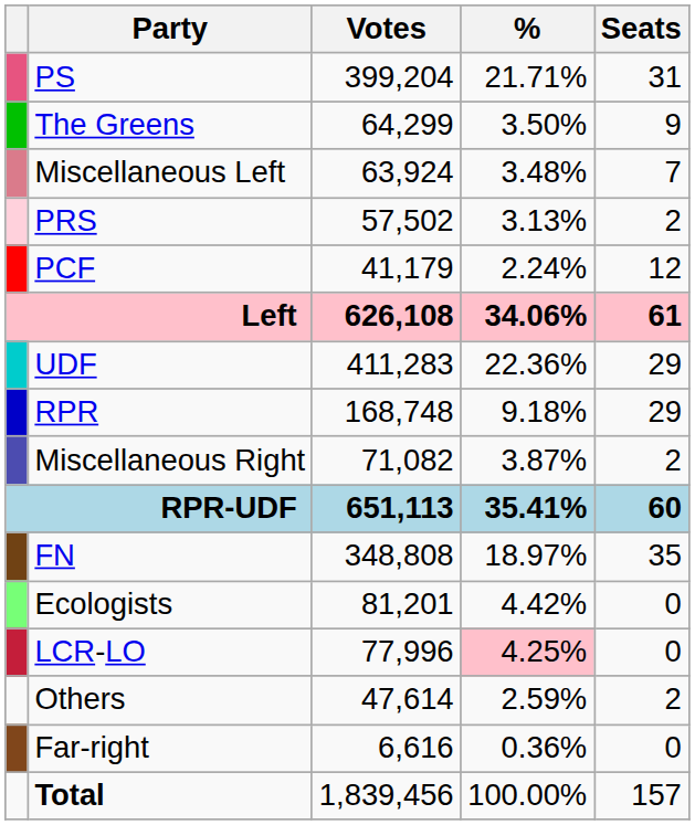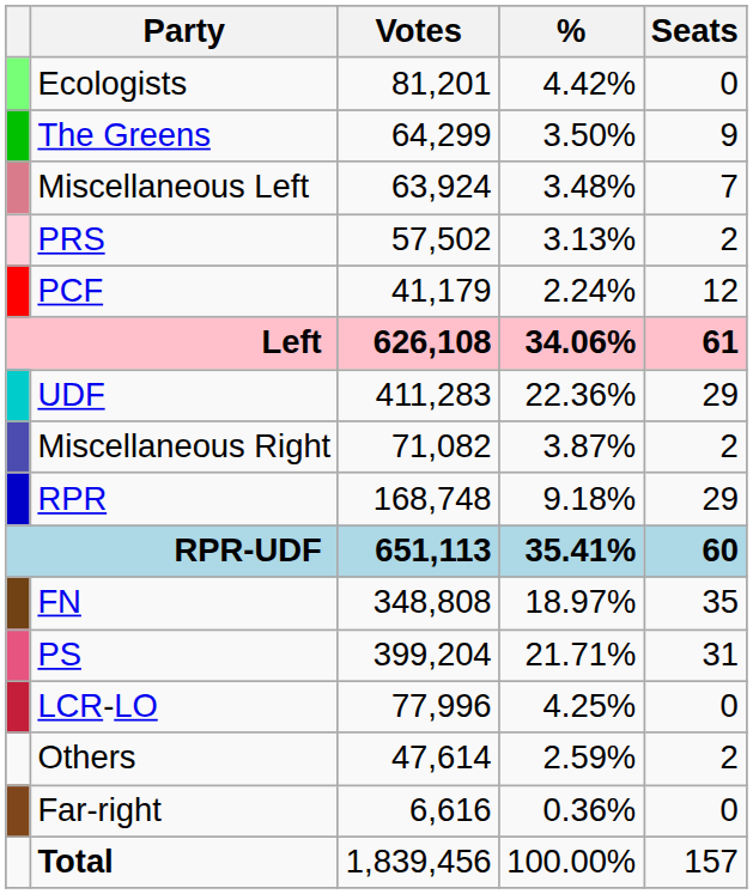rows swapped: PS <-> Ecologists
rows swapped: RPR <-> Miscellaneous Right
LCR-LO | %: pink background -> no background
